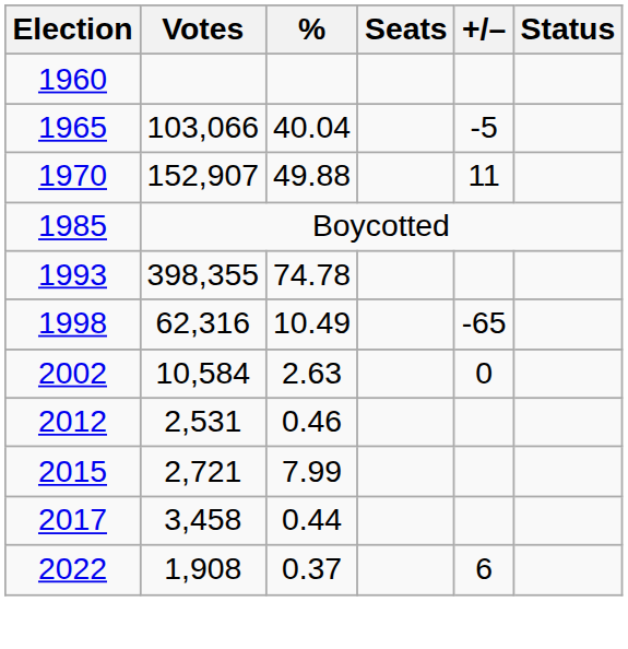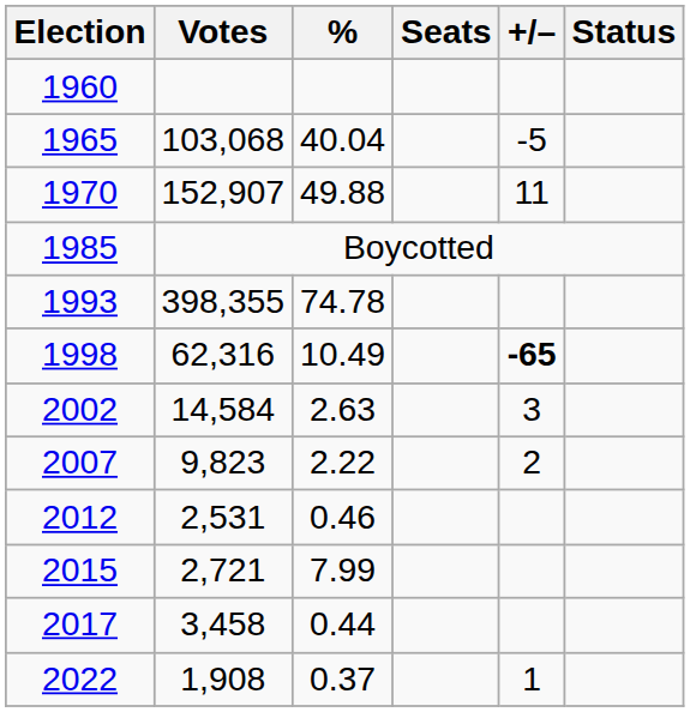1965 | Votes: 103,066 -> 103,068
1998 | +/–: normal -> bold
2002 | Votes: 10,584 -> 14,584
2002 | +/–: 0 -> 3
+ row: 2007 | 9,823 | 2.22 | 2
2022 | +/–: 6 -> 1
